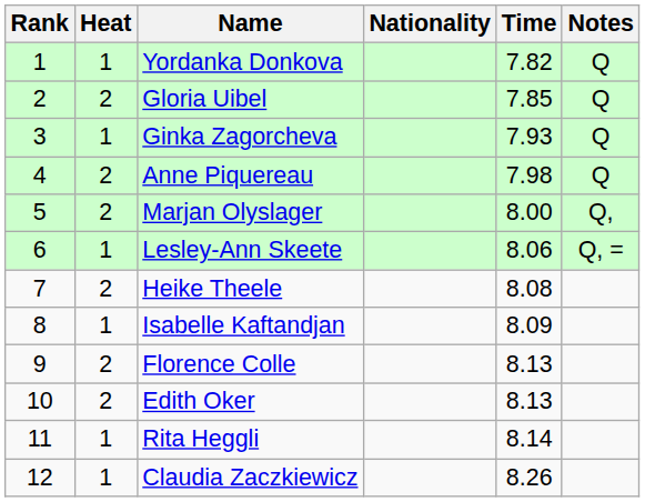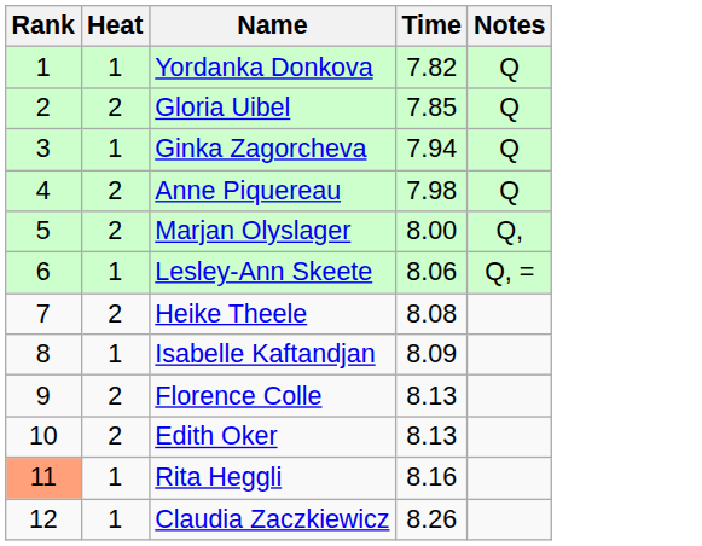- column: Nationality
Ginka Zagorcheva | Time: 7.93 -> 7.94
Rita Heggli | Rank: no background -> lightsalmon background
Rita Heggli | Time: 8.14 -> 8.16
